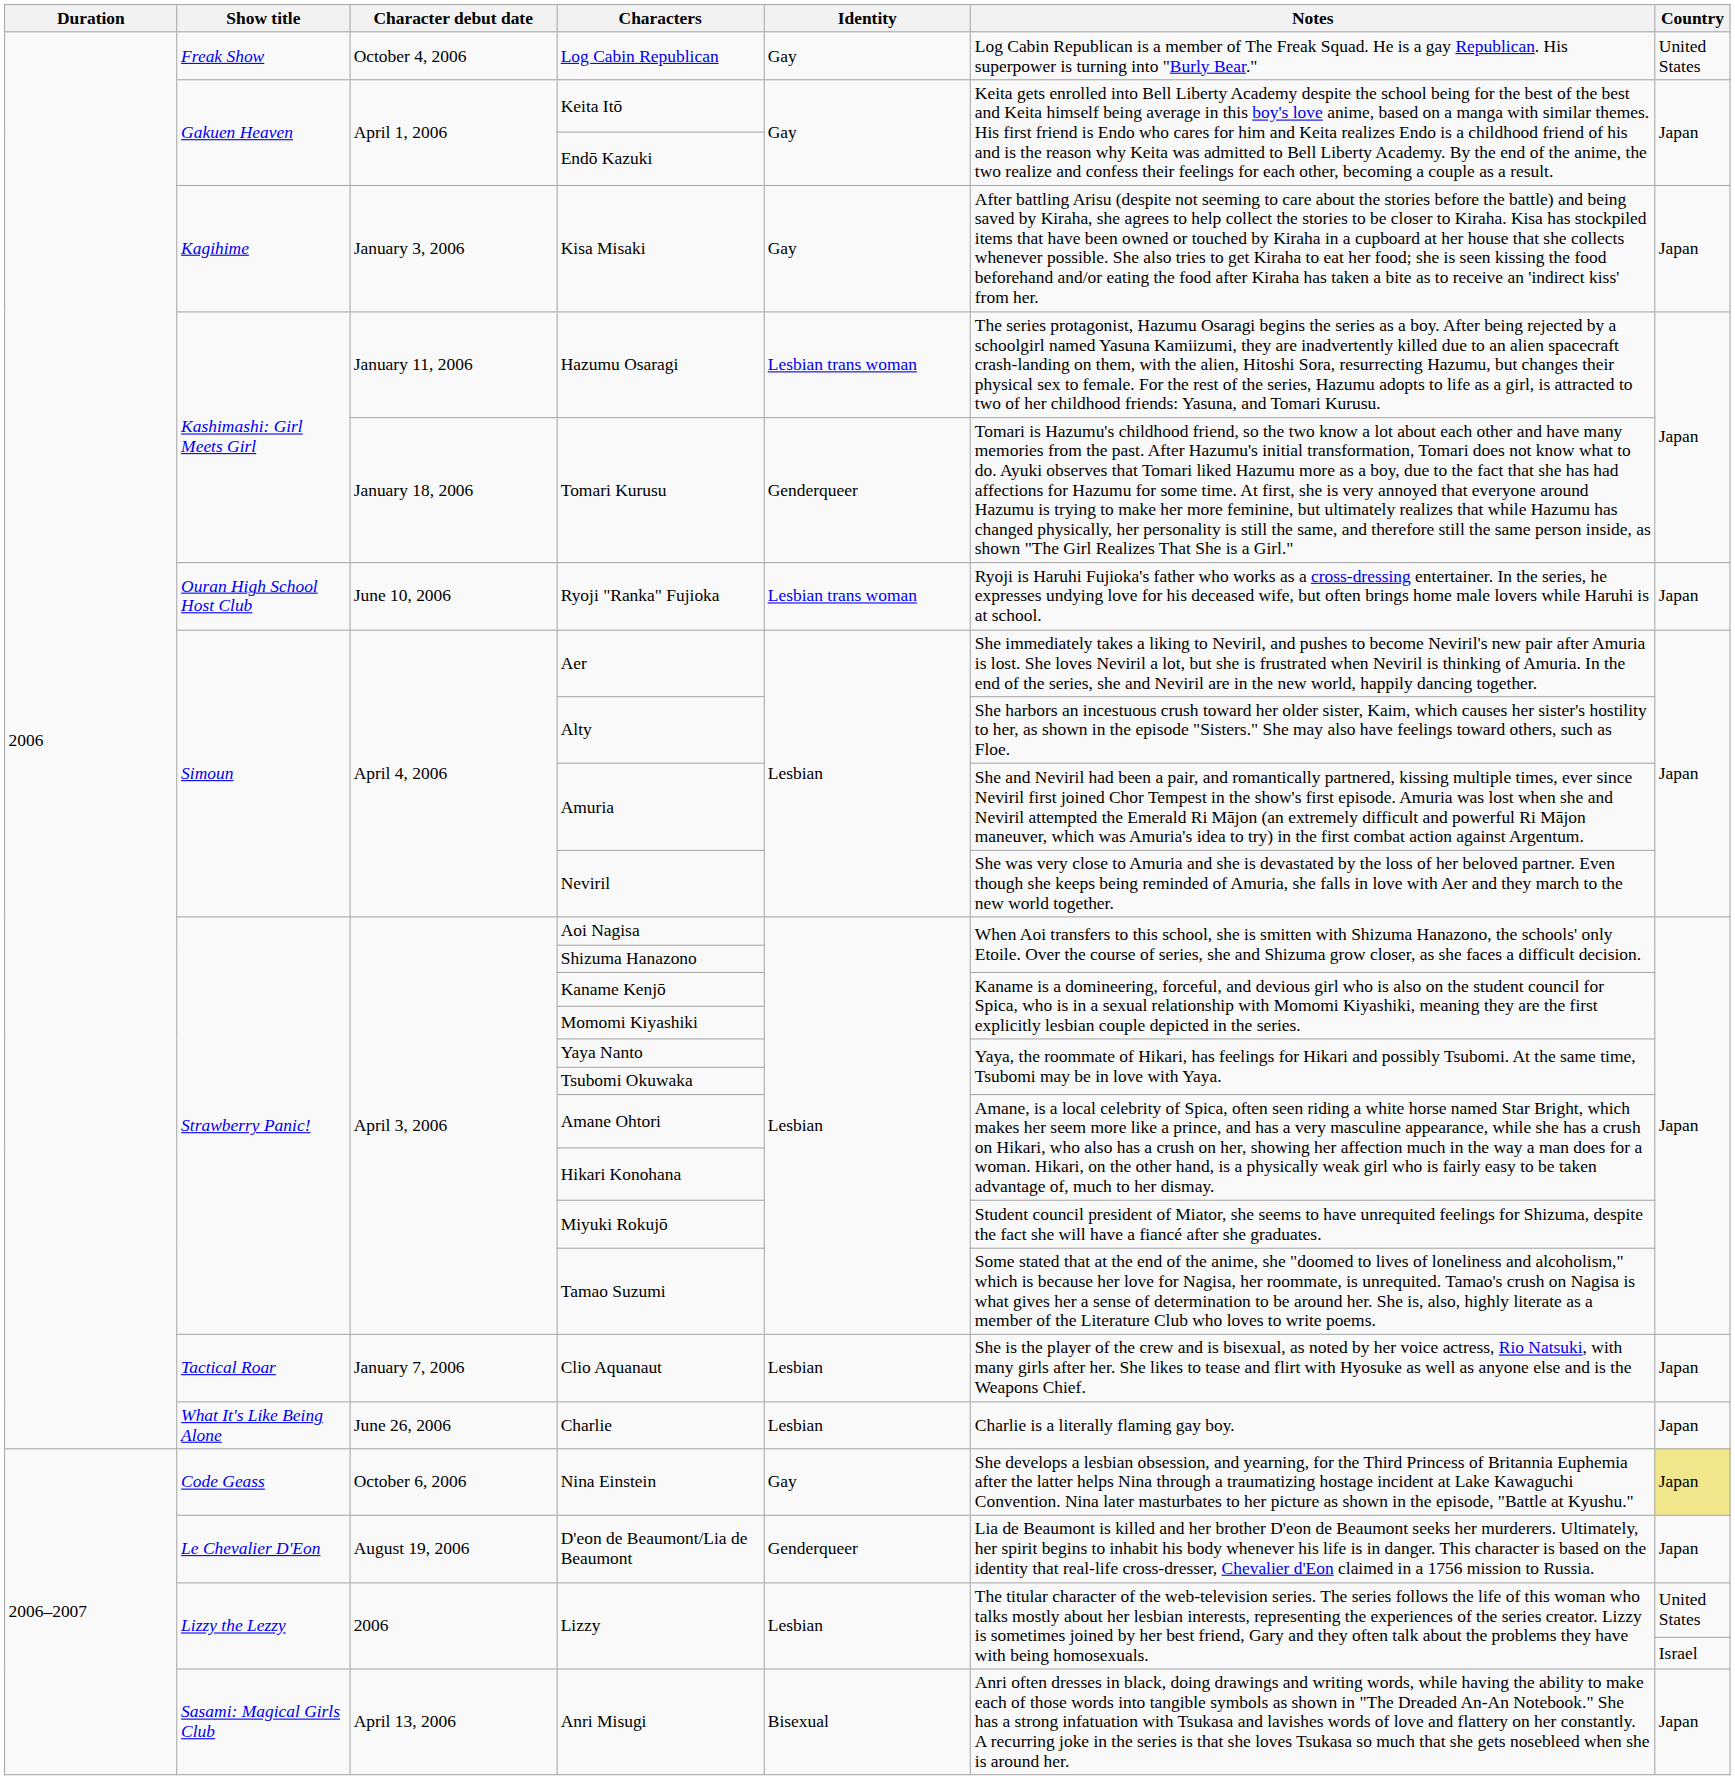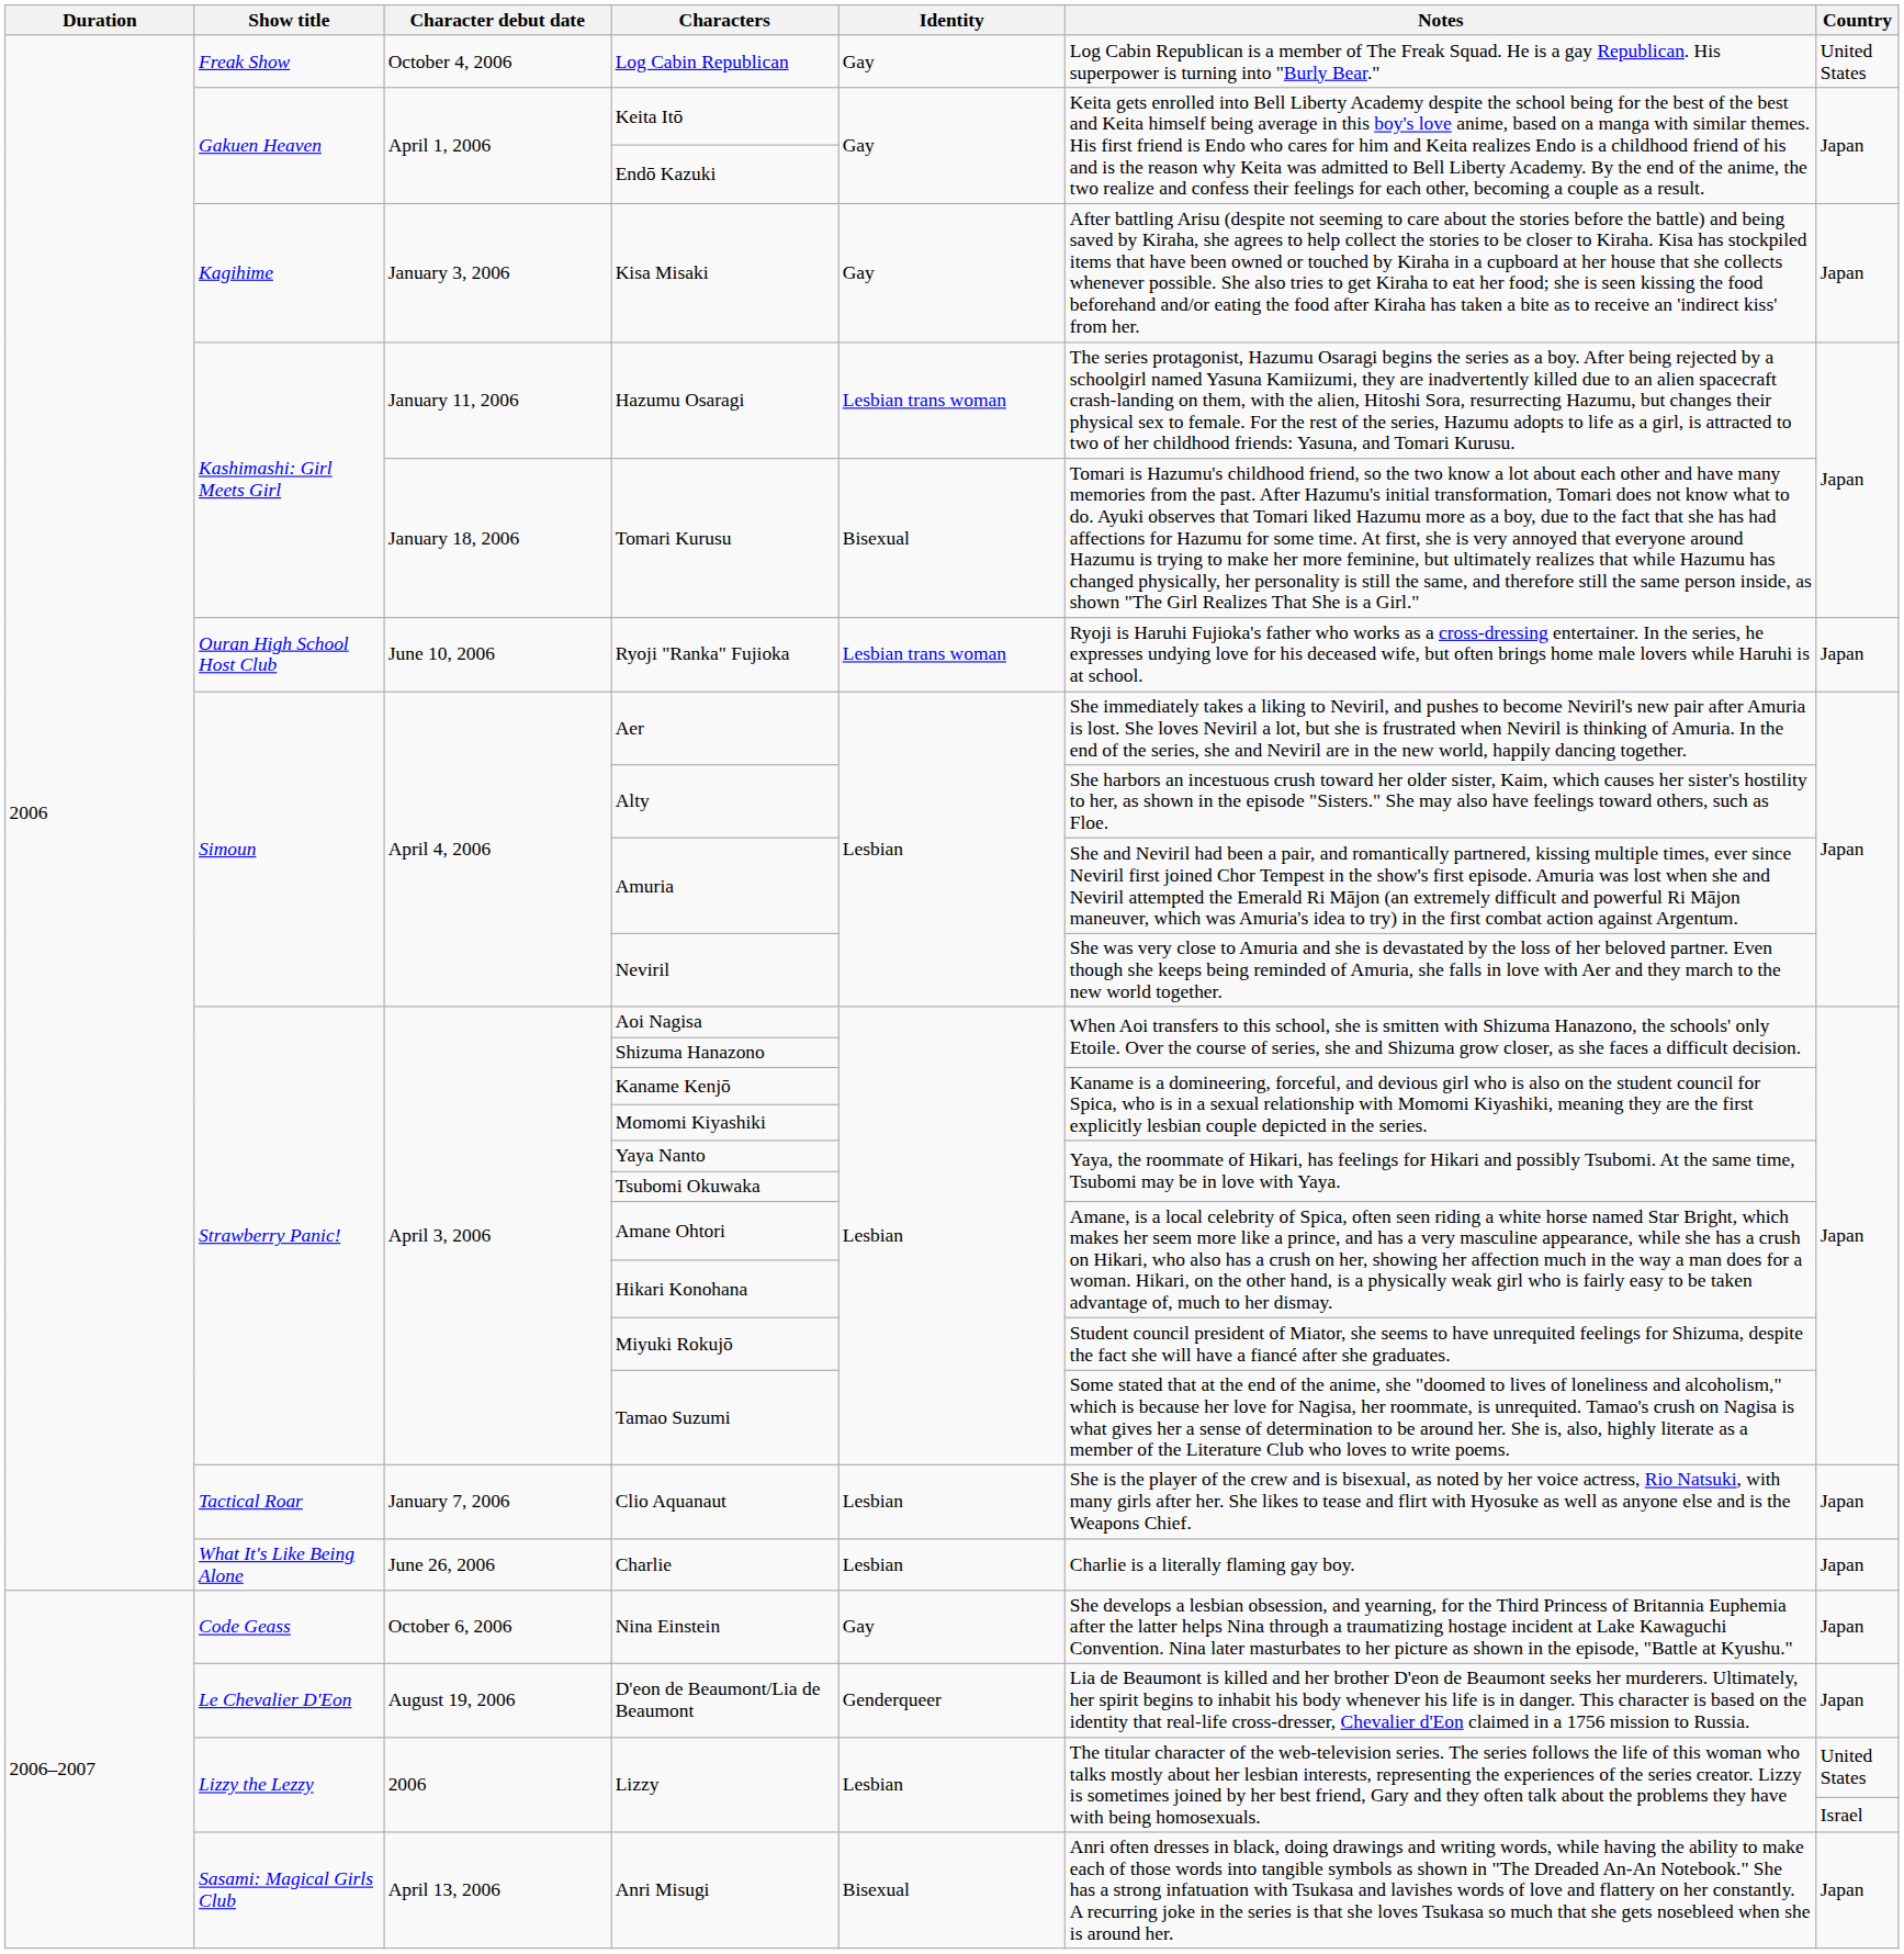Tomari Kurusu | Identity: Genderqueer -> Bisexual
Nina Einstein | Country: khaki background -> no background
